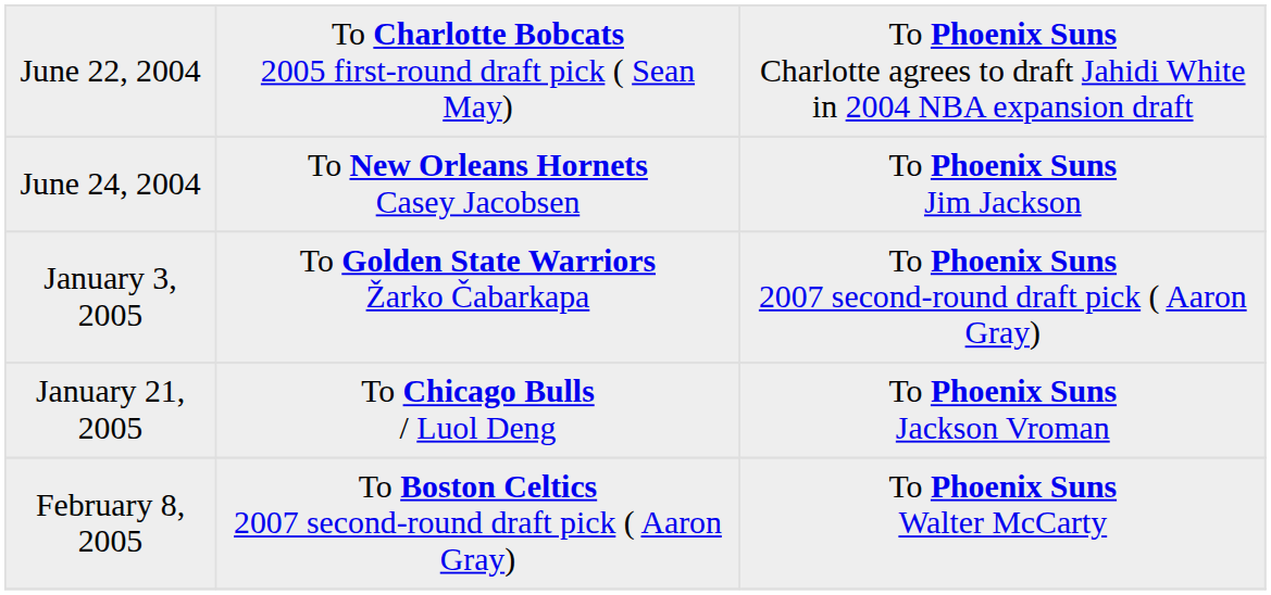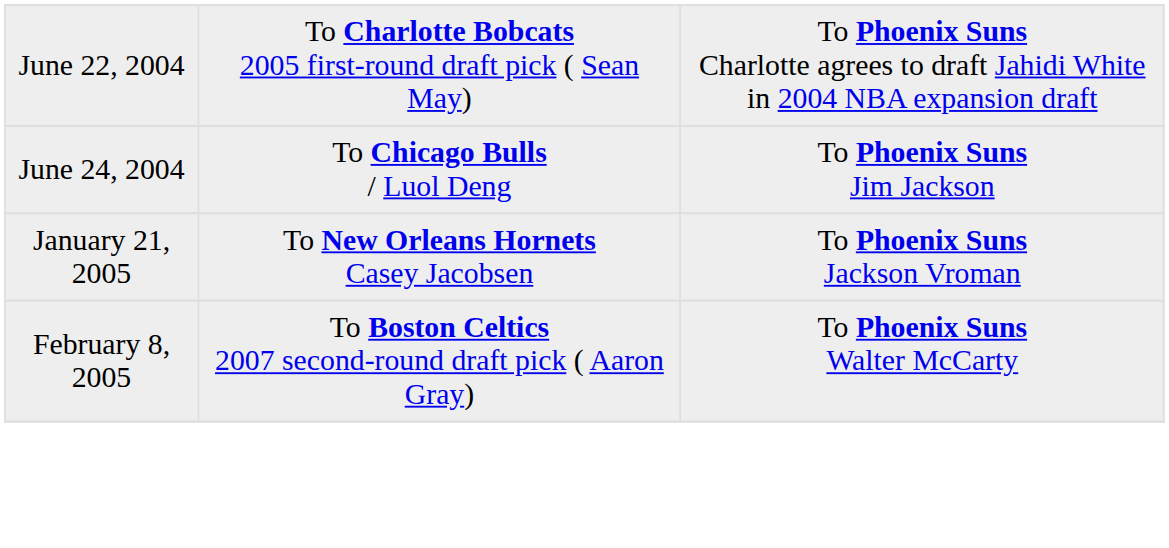June 24, 2004 | column 2: To New Orleans Hornets Casey Jacobsen -> To Chicago Bulls / Luol Deng
- row: January 3, 2005 | To Golden State Warriors Žarko Čabarkapa | To Phoenix Suns 2007 second-round draft pick ( Aaron Gray)
January 21, 2005 | column 2: To Chicago Bulls / Luol Deng -> To New Orleans Hornets Casey Jacobsen
